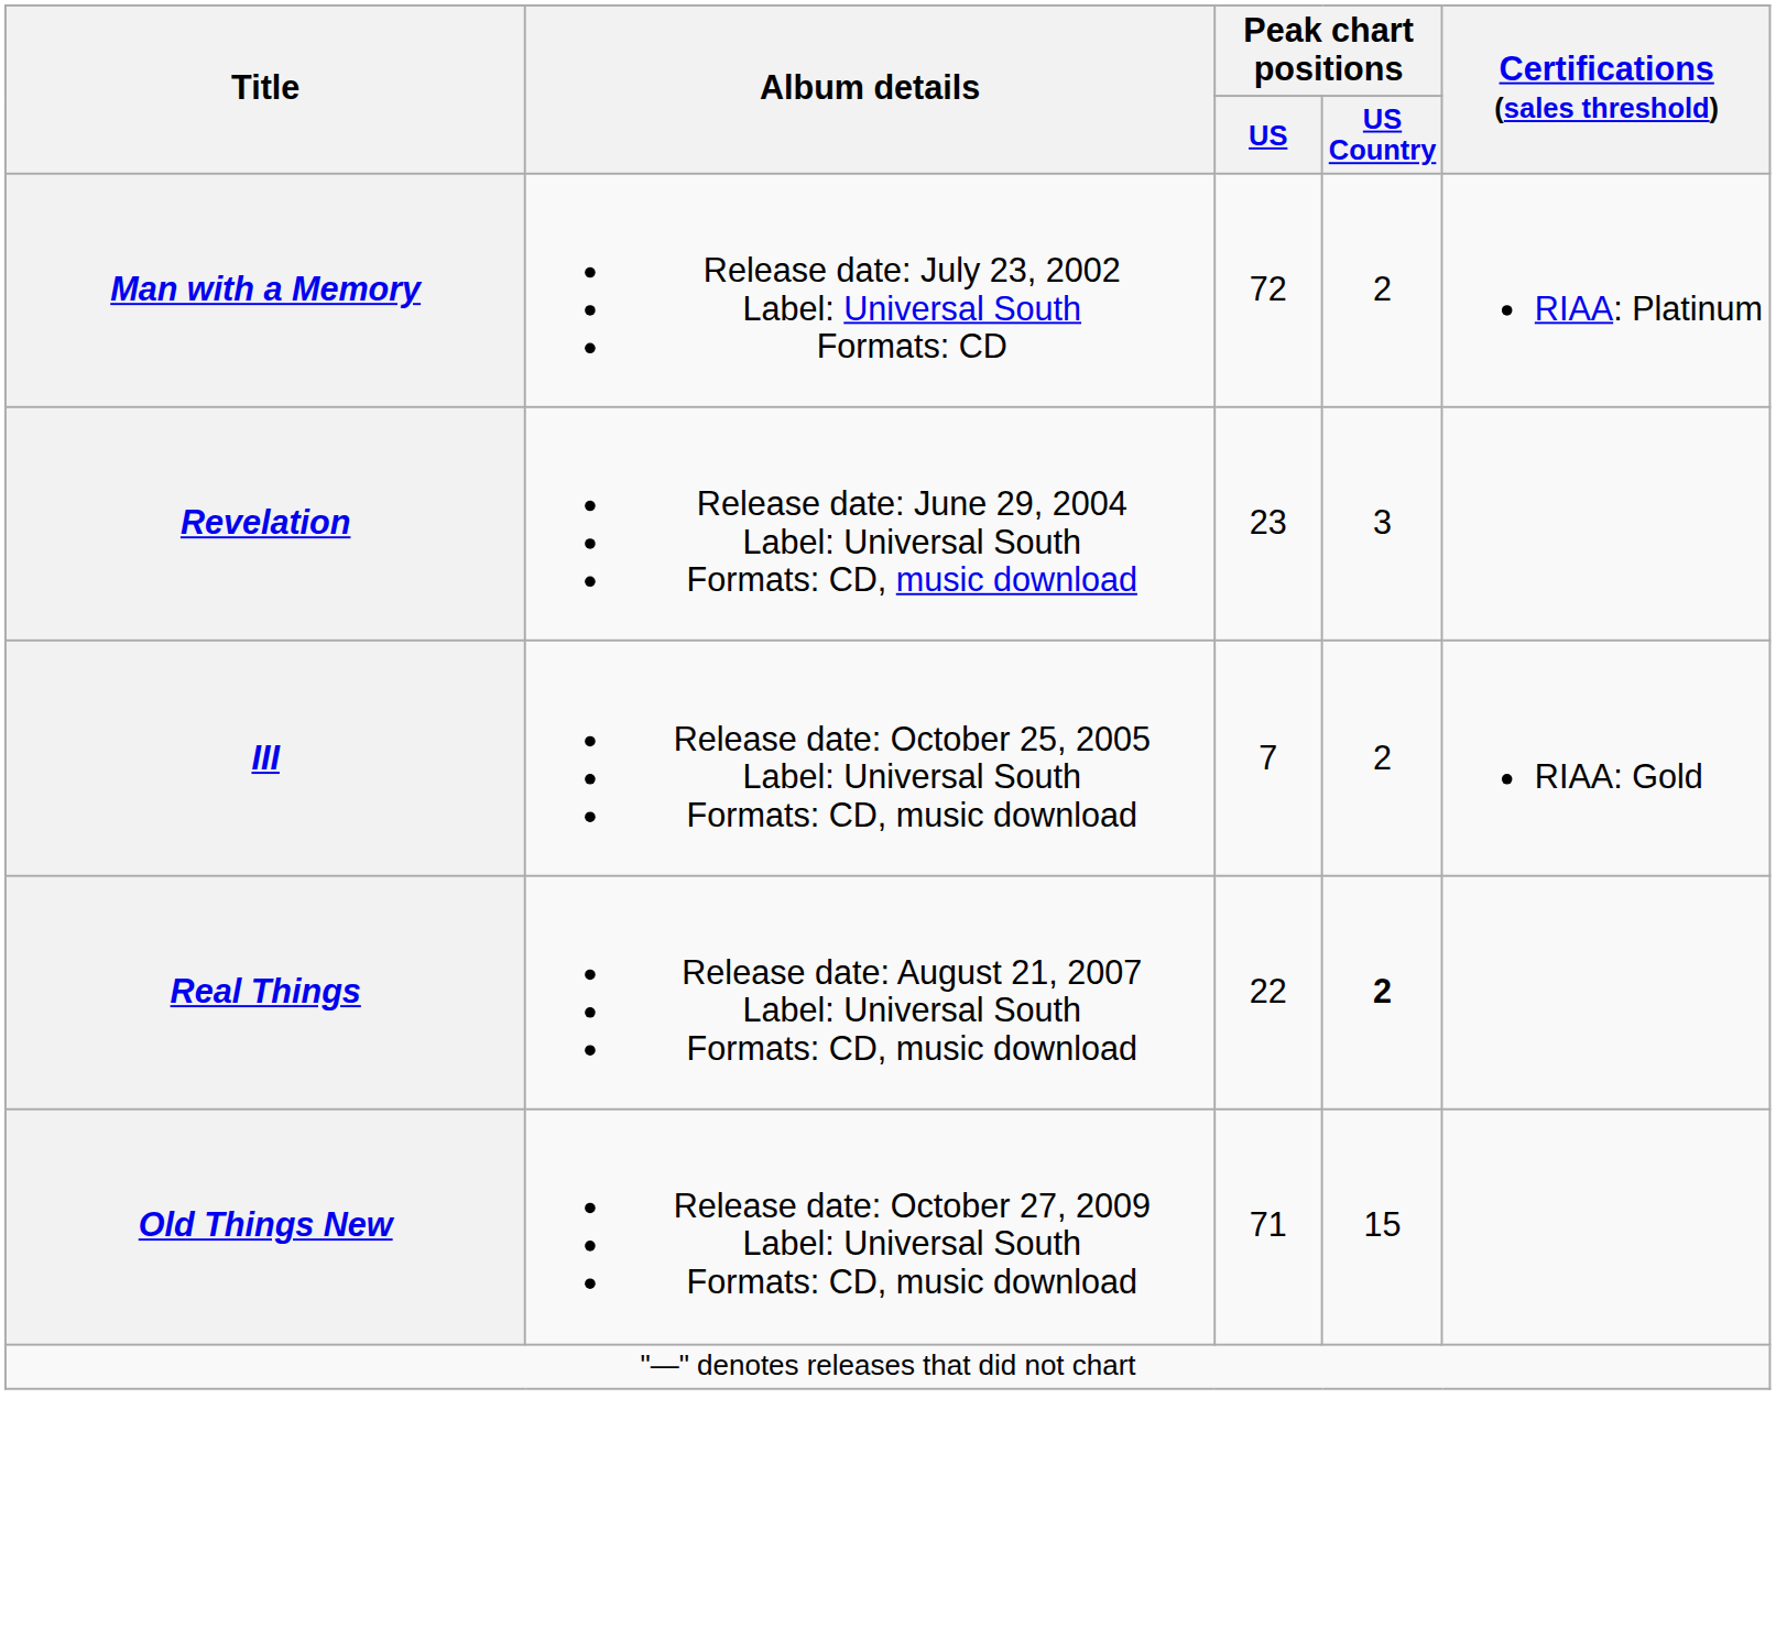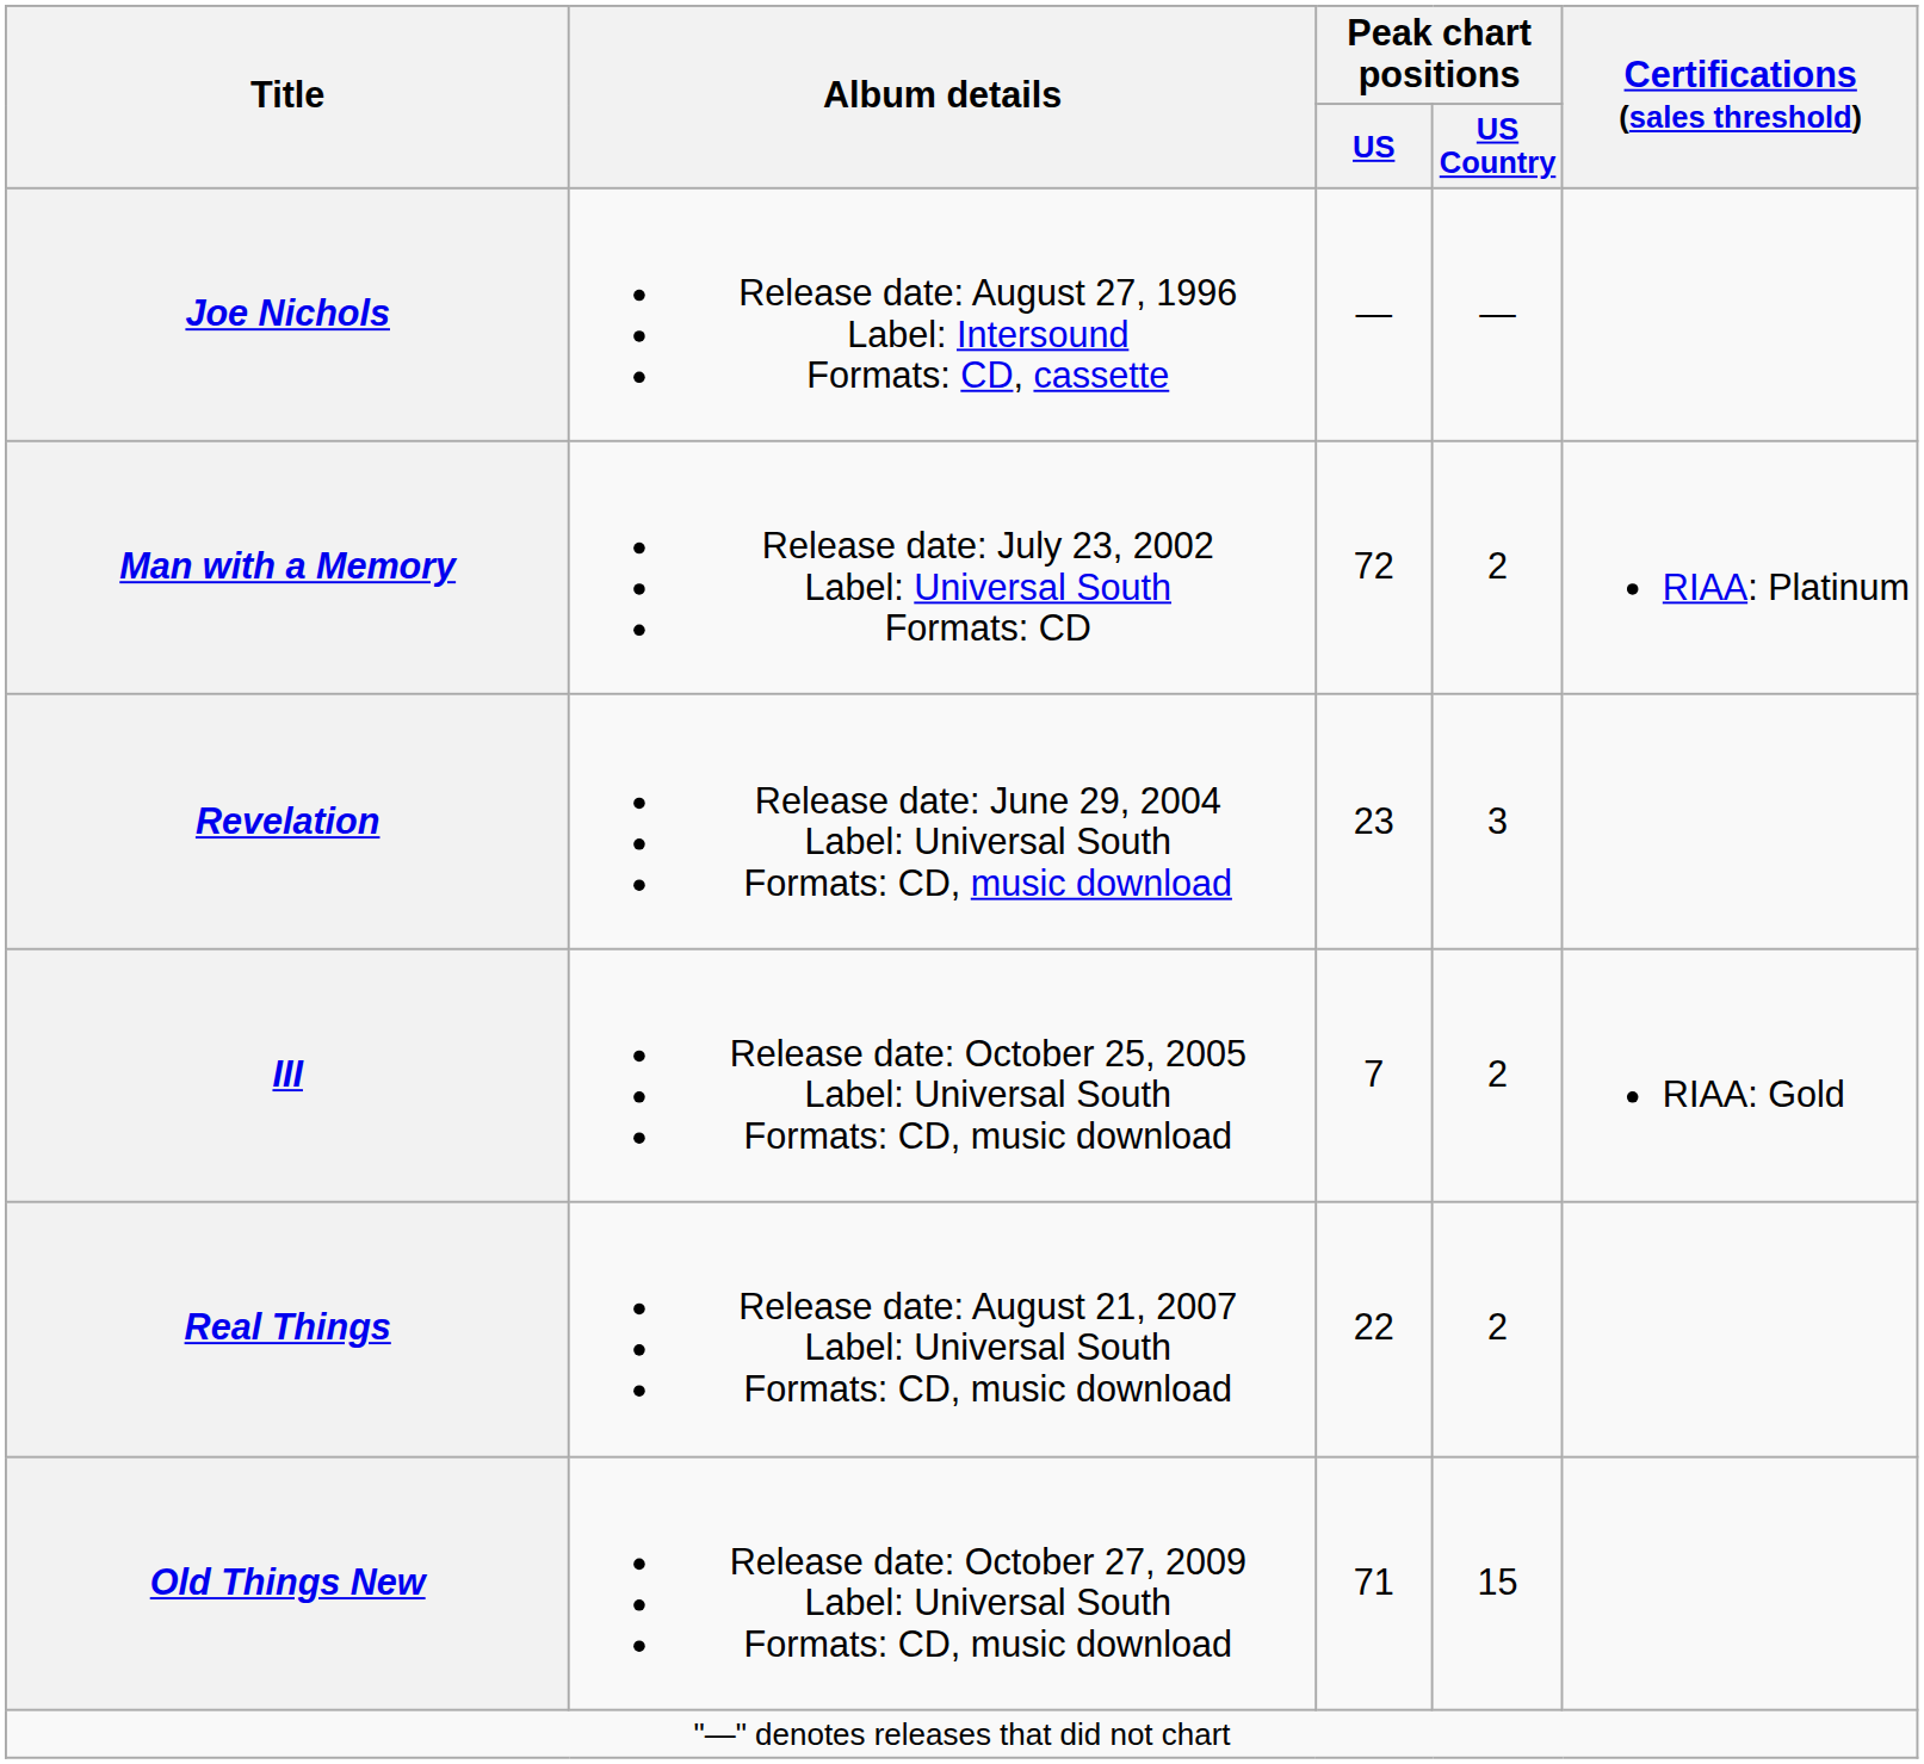+ row: Joe Nichols | Release date: August 27, 1996 Label: Intersound Formats: CD, cassette | — | —
Real Things | Peak chart positions / US Country: bold -> normal
